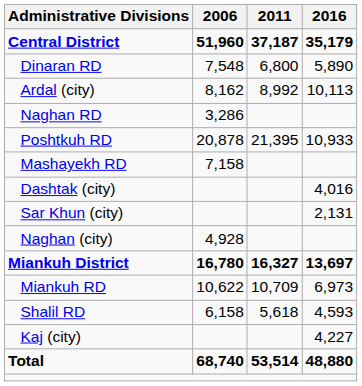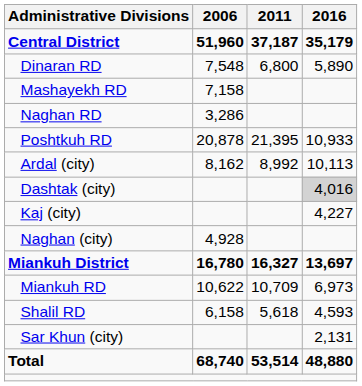rows swapped: Mashayekh RD <-> Ardal (city)
Dashtak (city) | 2016: no background -> lightgrey background
rows swapped: Kaj (city) <-> Sar Khun (city)
